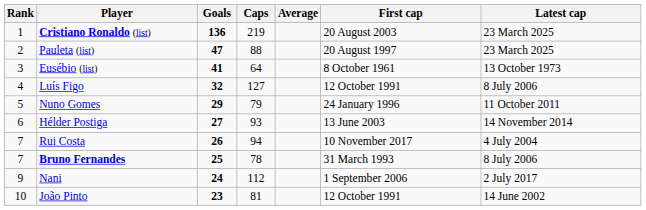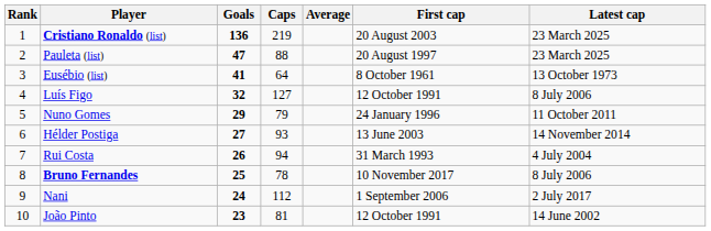Rui Costa | First cap: 10 November 2017 -> 31 March 1993
Bruno Fernandes | Rank: 7 -> 8
Bruno Fernandes | First cap: 31 March 1993 -> 10 November 2017
